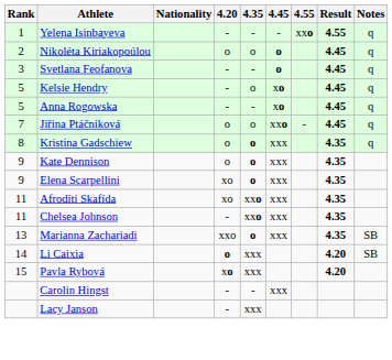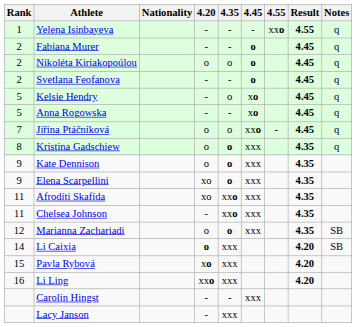+ row: 2 | Fabiana Murer | - | - | o | 4.45 | q
Svetlana Feofanova | Rank: 3 -> 2
Marianna Zachariadi | Rank: 13 -> 12
Marianna Zachariadi | 4.20: xxo -> o
+ row: 16 | Li Ling | xxo | xxx | 4.20
